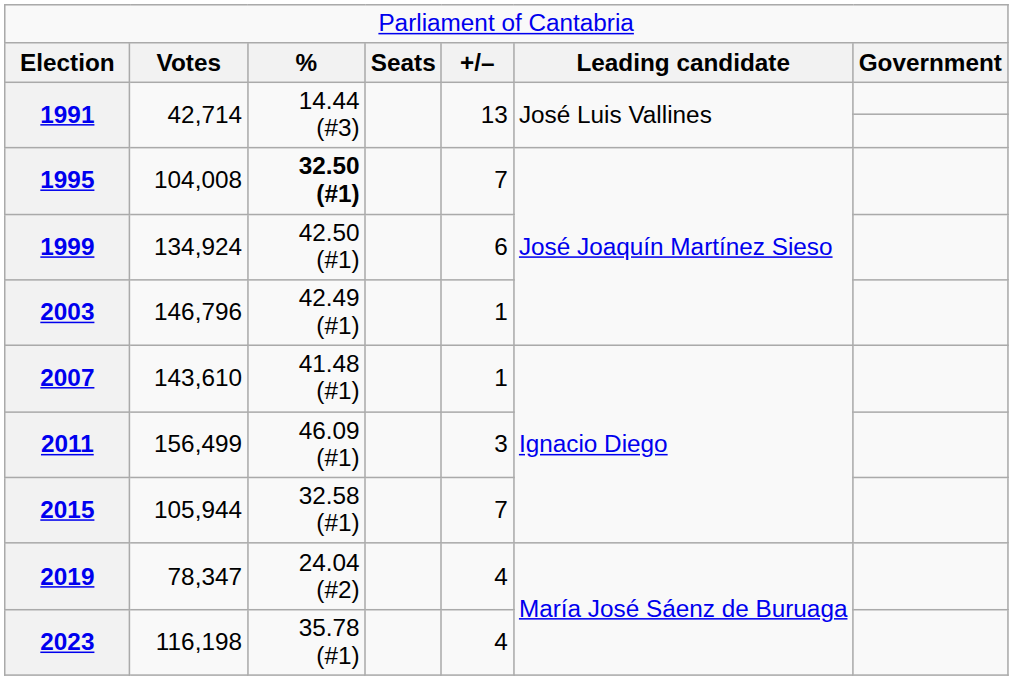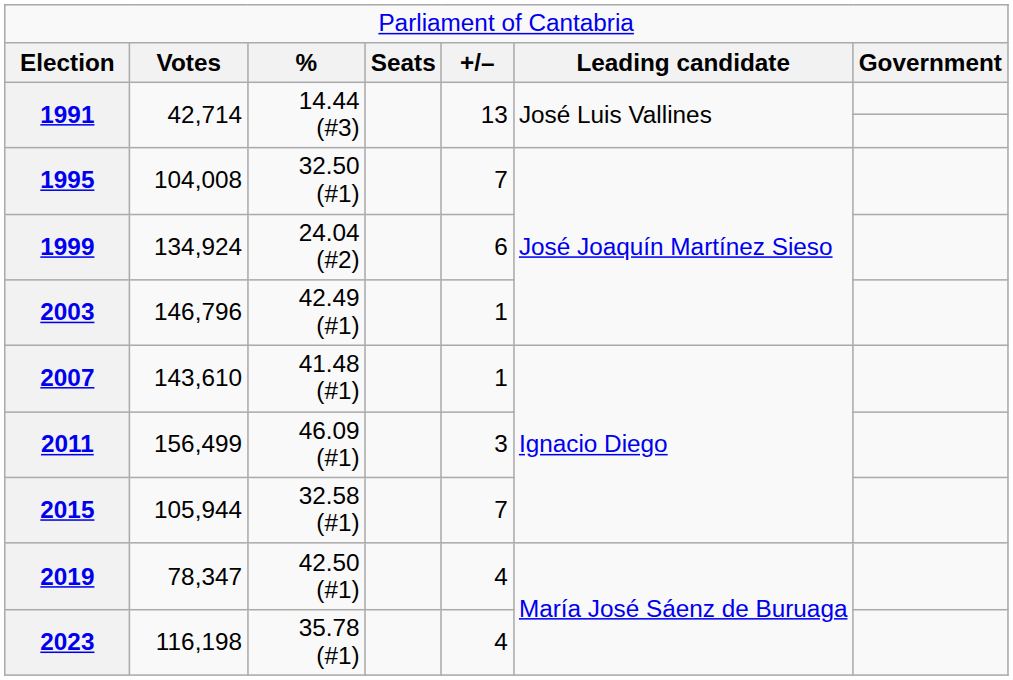1995 | column 3: bold -> normal
1999 | column 3: 42.50 (#1) -> 24.04 (#2)
2019 | column 3: 24.04 (#2) -> 42.50 (#1)
